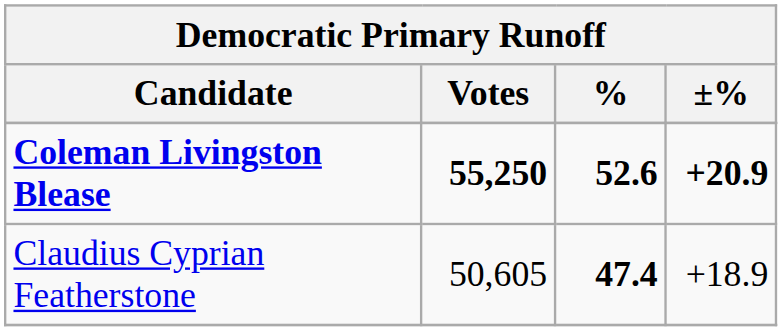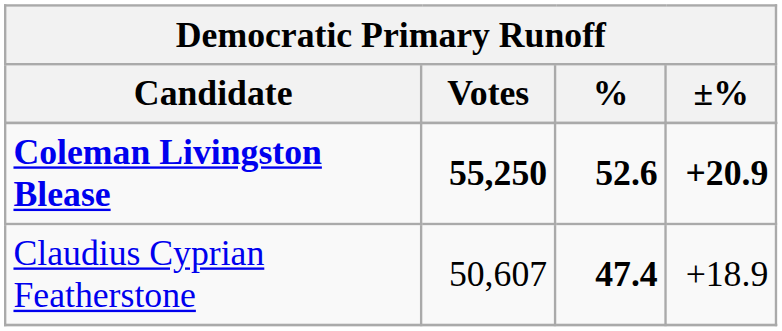Claudius Cyprian Featherstone | Votes: 50,605 -> 50,607
